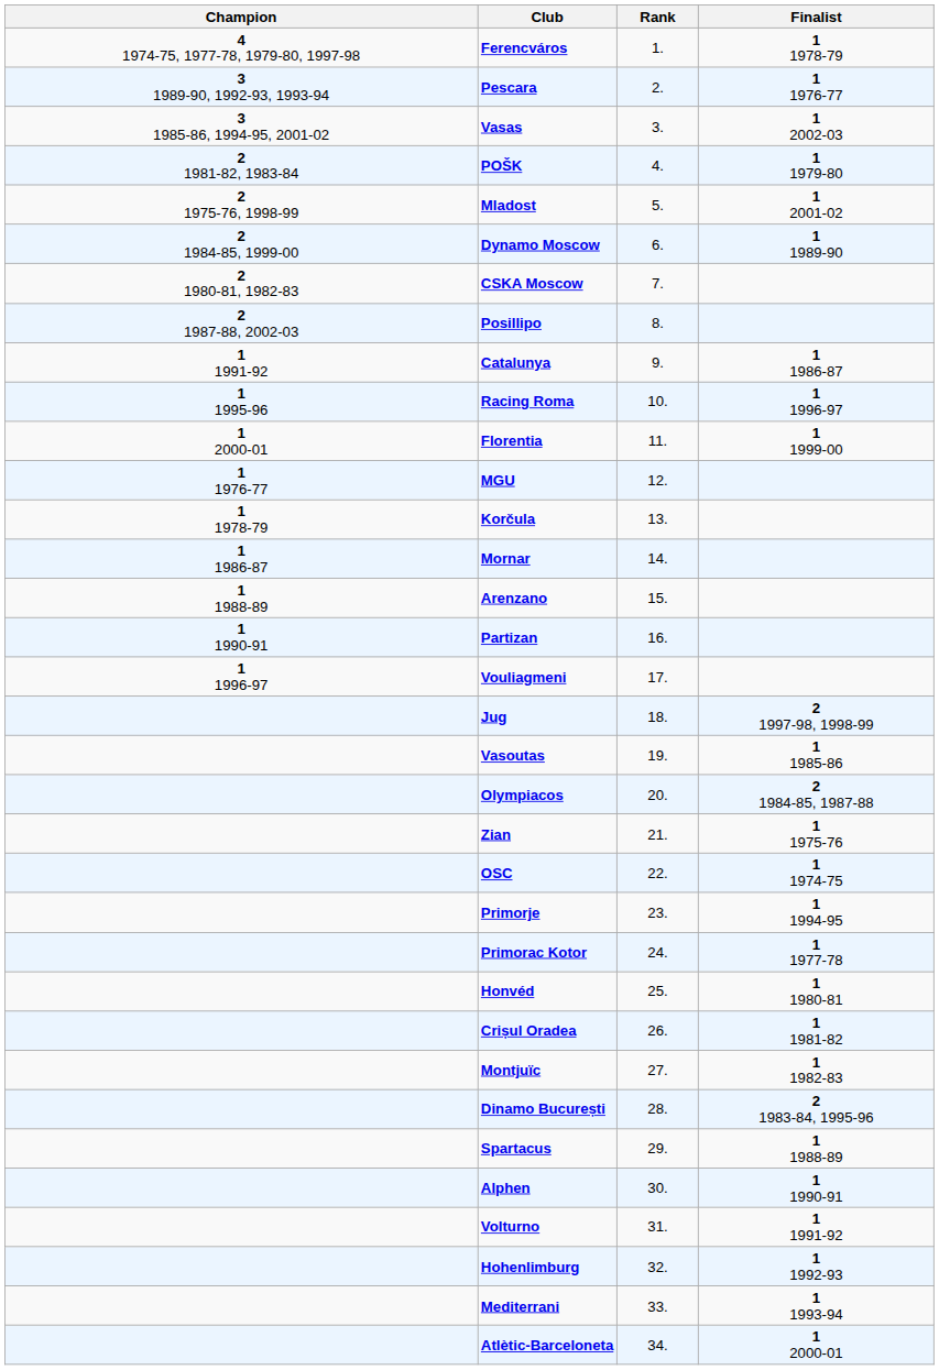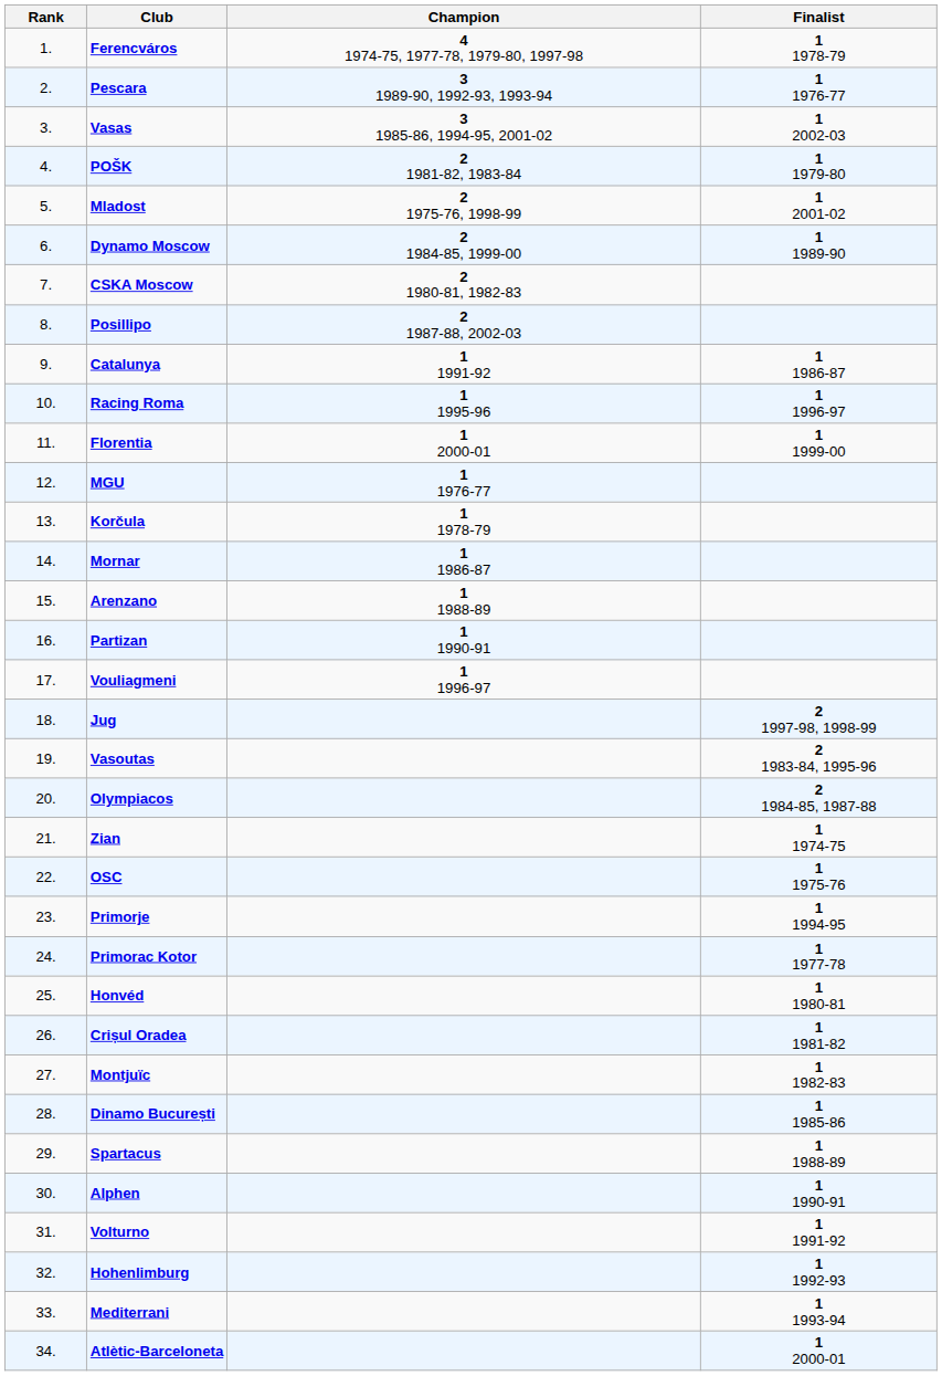columns swapped: Rank <-> Champion
Vasoutas | Finalist: 1 1985-86 -> 2 1983-84, 1995-96
Zian | Finalist: 1 1975-76 -> 1 1974-75
OSC | Finalist: 1 1974-75 -> 1 1975-76
Dinamo București | Finalist: 2 1983-84, 1995-96 -> 1 1985-86
